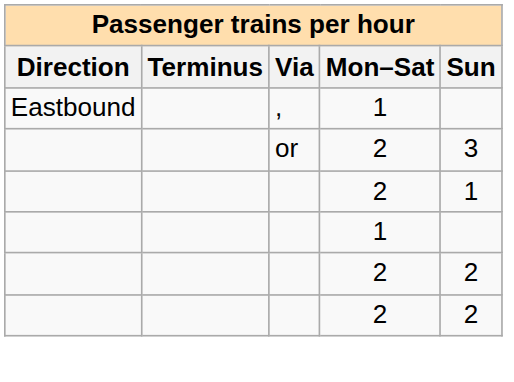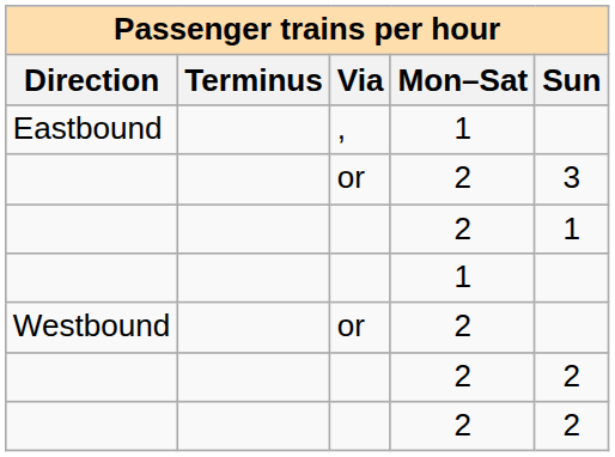+ row: Westbound | or | 2
